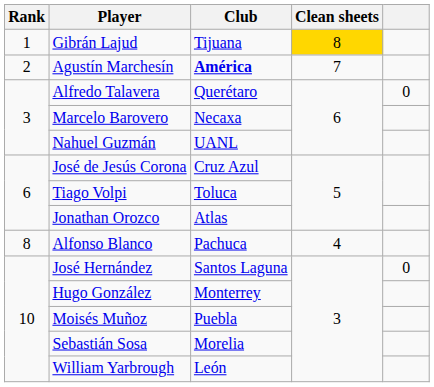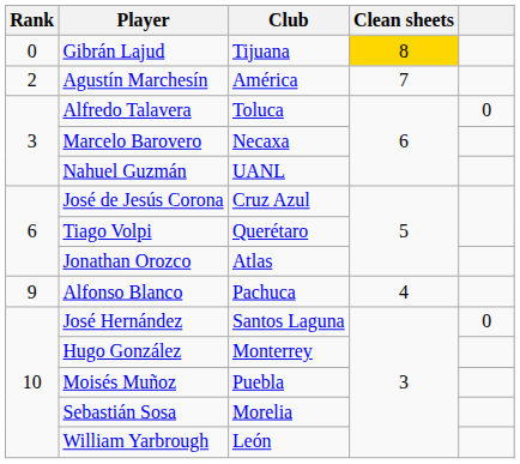Gibrán Lajud | Rank: 1 -> 0
Agustín Marchesín | Club: bold -> normal
Alfredo Talavera | Club: Querétaro -> Toluca
Tiago Volpi | Club: Toluca -> Querétaro
Alfonso Blanco | Rank: 8 -> 9
